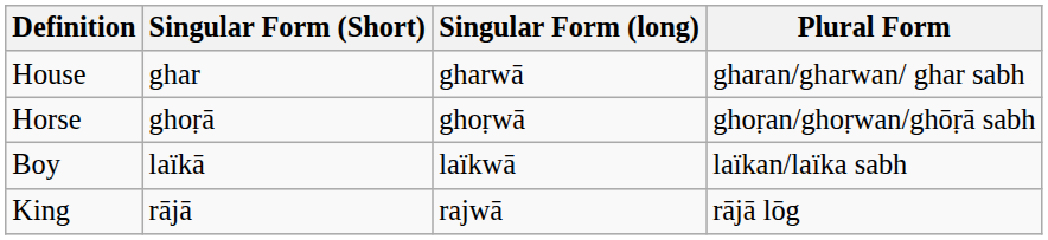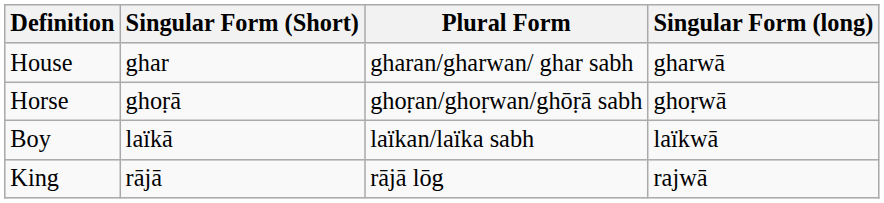columns swapped: Singular Form (long) <-> Plural Form
